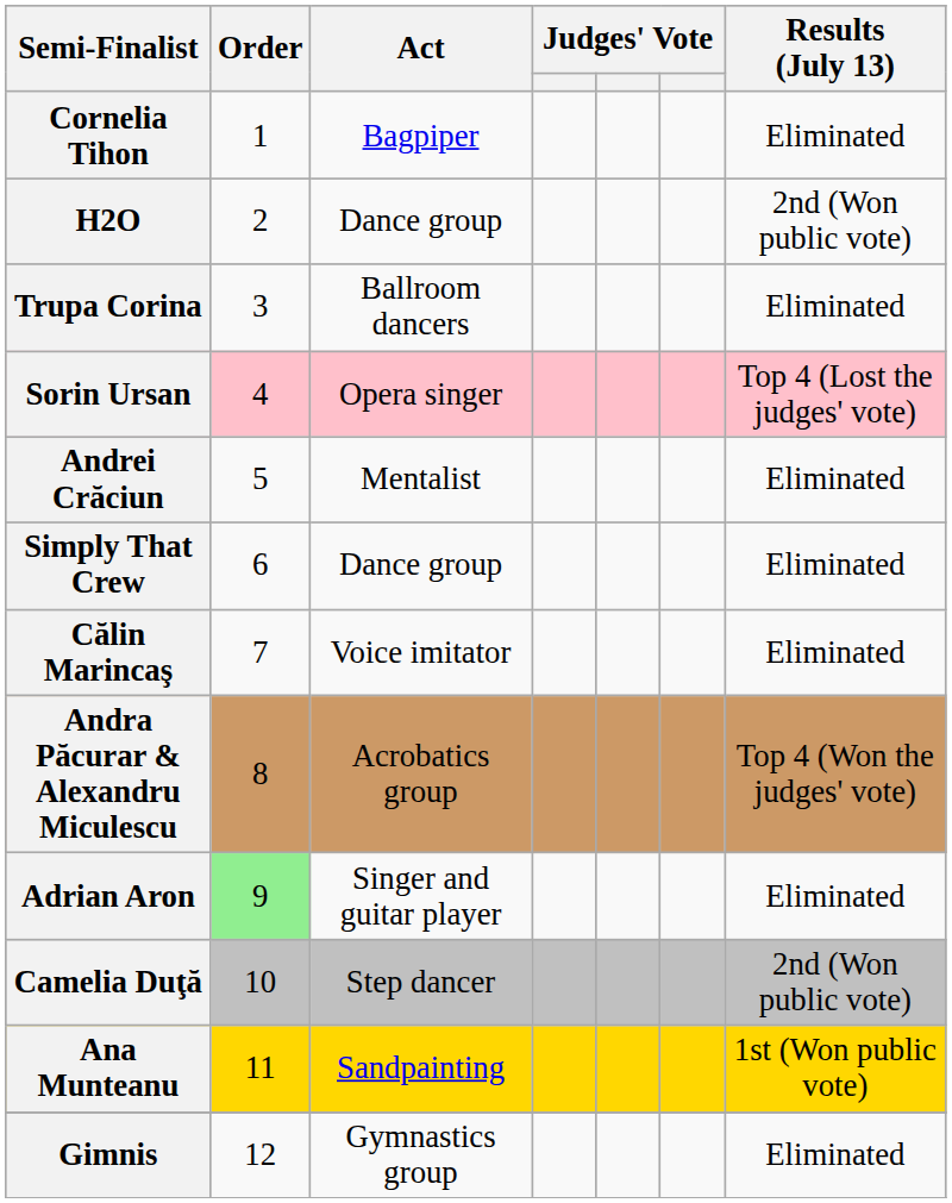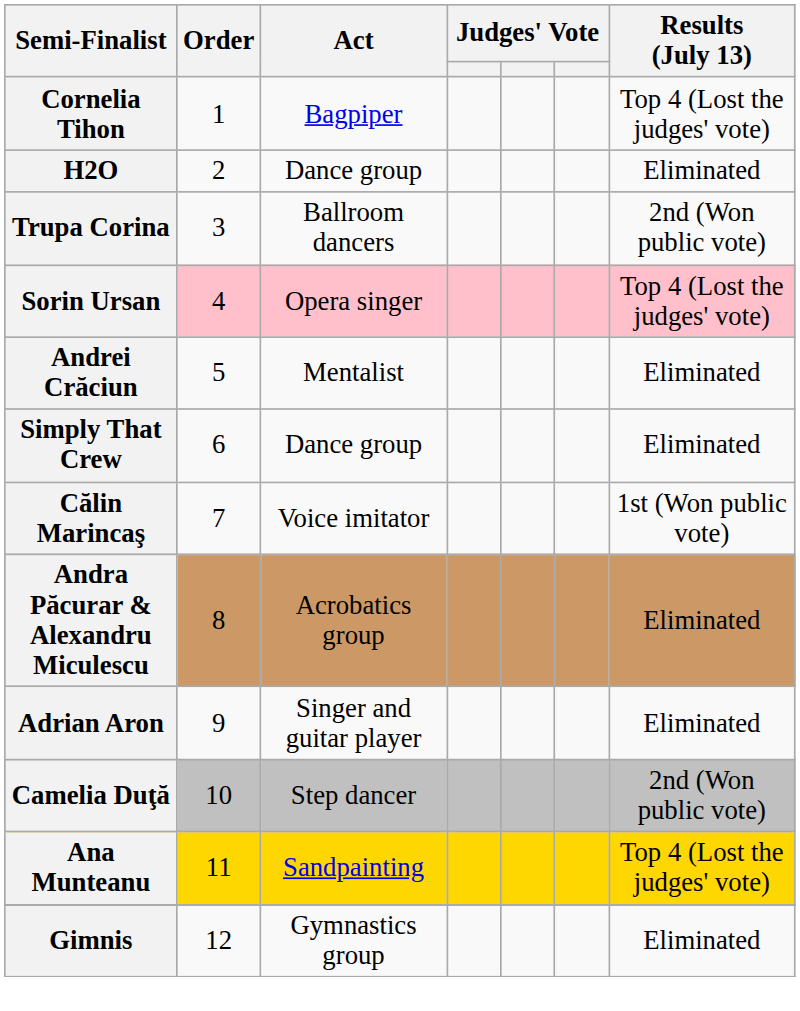Cornelia Tihon | Results (July 13): Eliminated -> Top 4 (Lost the judges' vote)
H2O | Results (July 13): 2nd (Won public vote) -> Eliminated
Trupa Corina | Results (July 13): Eliminated -> 2nd (Won public vote)
Călin Marincaş | Results (July 13): Eliminated -> 1st (Won public vote)
Andra Păcurar & Alexandru Miculescu | Results (July 13): Top 4 (Won the judges' vote) -> Eliminated
Adrian Aron | Order: lightgreen background -> no background
Ana Munteanu | Results (July 13): 1st (Won public vote) -> Top 4 (Lost the judges' vote)
